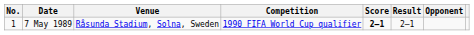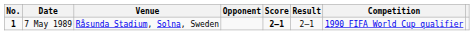columns swapped: Opponent <-> Competition
7 May 1989 | No.: normal -> bold
